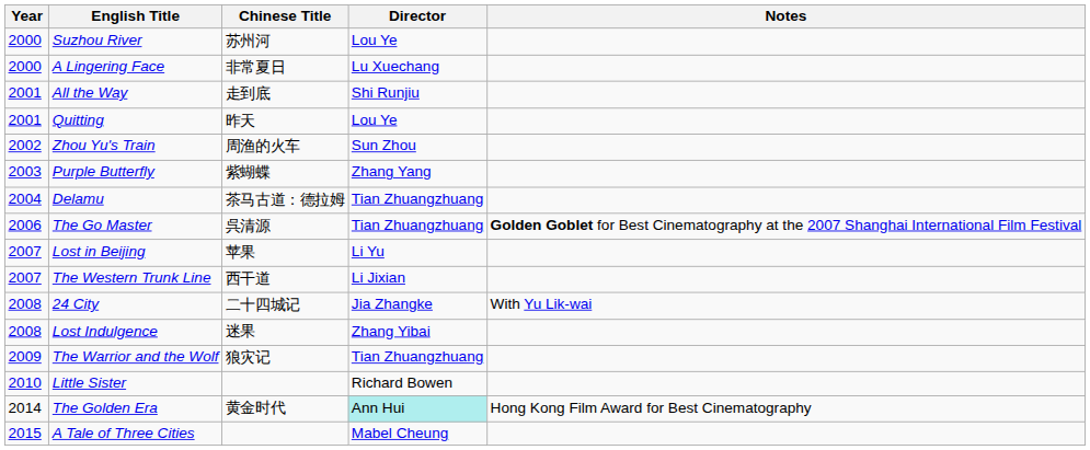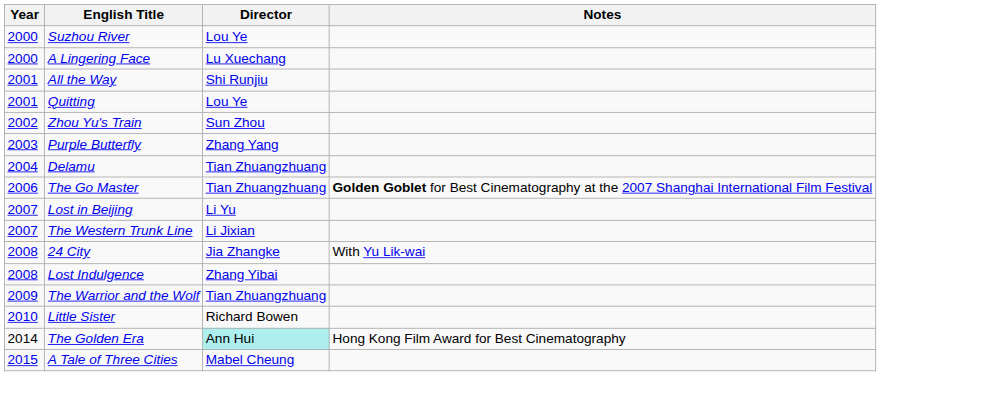- column: Chinese Title | 苏州河 | 非常夏日 | 走到底 | 昨天 | 周渔的火车 | 紫蝴蝶 | 茶马古道：德拉姆 | 呉清源 | 苹果 | 西干道 | 二十四城记 | 迷果 | 狼灾记 | 黄金时代
